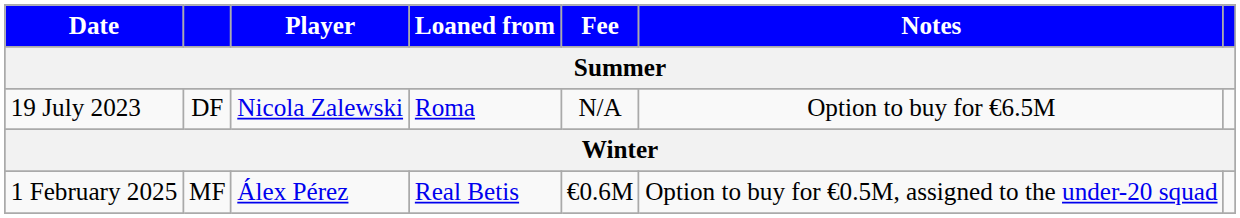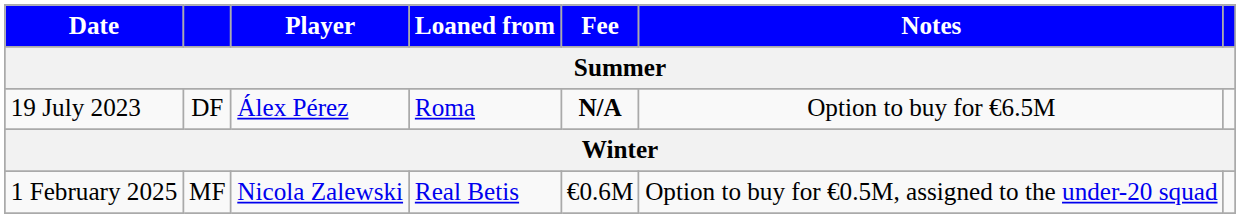19 July 2023 | Player: Nicola Zalewski -> Álex Pérez
19 July 2023 | Fee: normal -> bold
1 February 2025 | Player: Álex Pérez -> Nicola Zalewski
